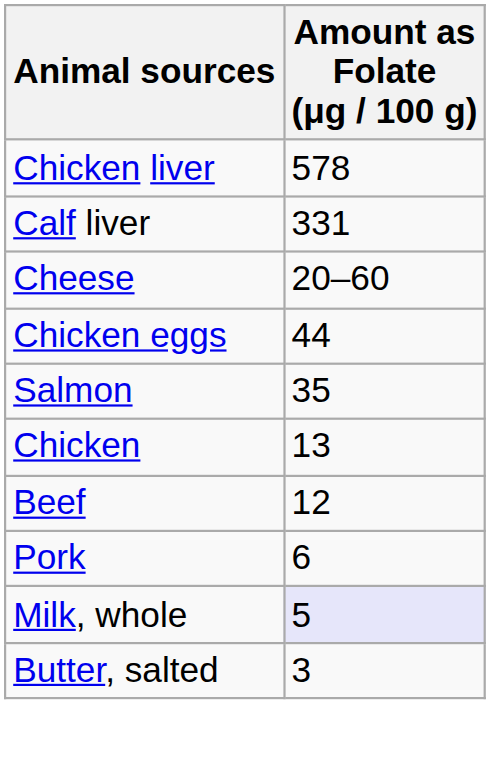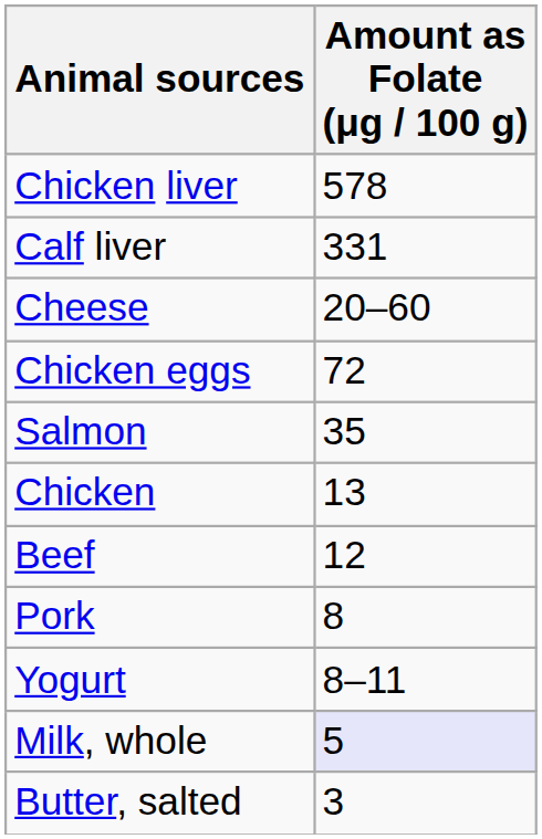Chicken eggs | Amount as Folate (μg / 100 g): 44 -> 72
Pork | Amount as Folate (μg / 100 g): 6 -> 8
+ row: Yogurt | 8–11
